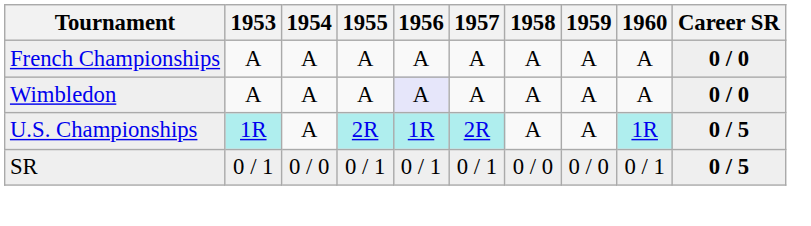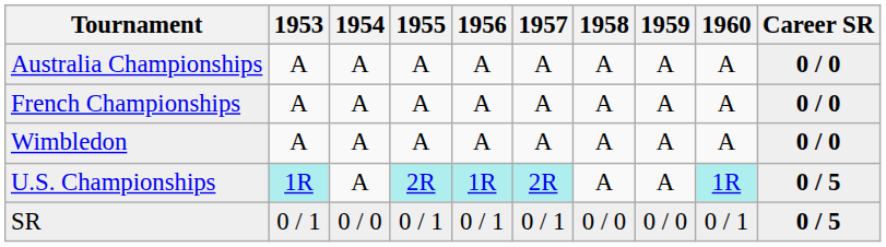+ row: Australia Championships | A | A | A | A | A | A | A | A | 0 / 0
Wimbledon | 1956: lavender background -> no background
